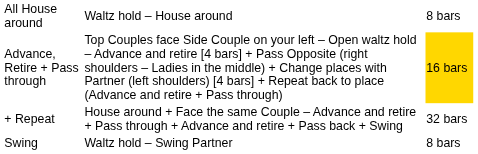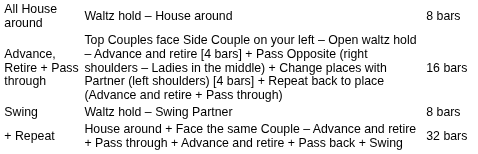Advance, Retire + Pass through | column 3: gold background -> no background
rows swapped: Swing <-> + Repeat
